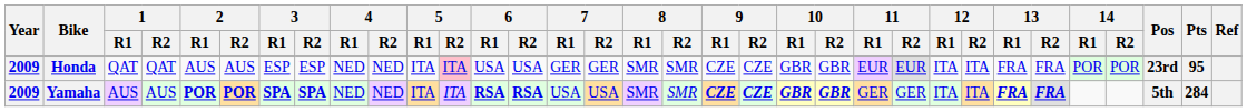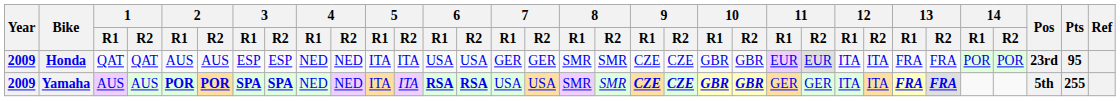Honda | 5 / R2: pink background -> no background
Yamaha | Pts: 284 -> 255
